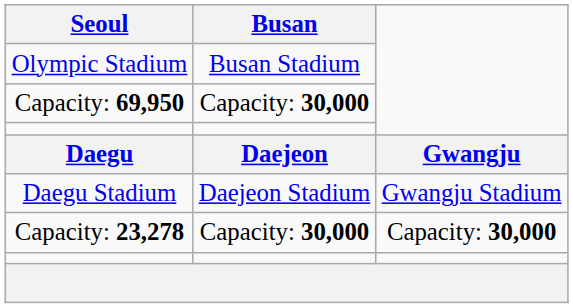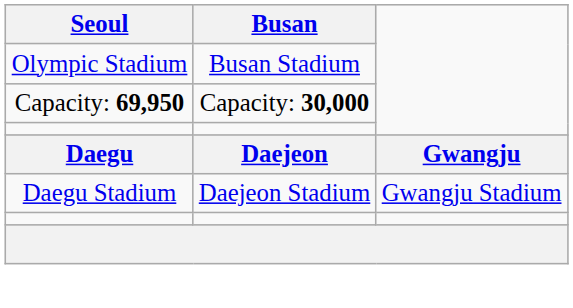- row: Capacity: 23,278 | Capacity: 30,000 | Capacity: 30,000
